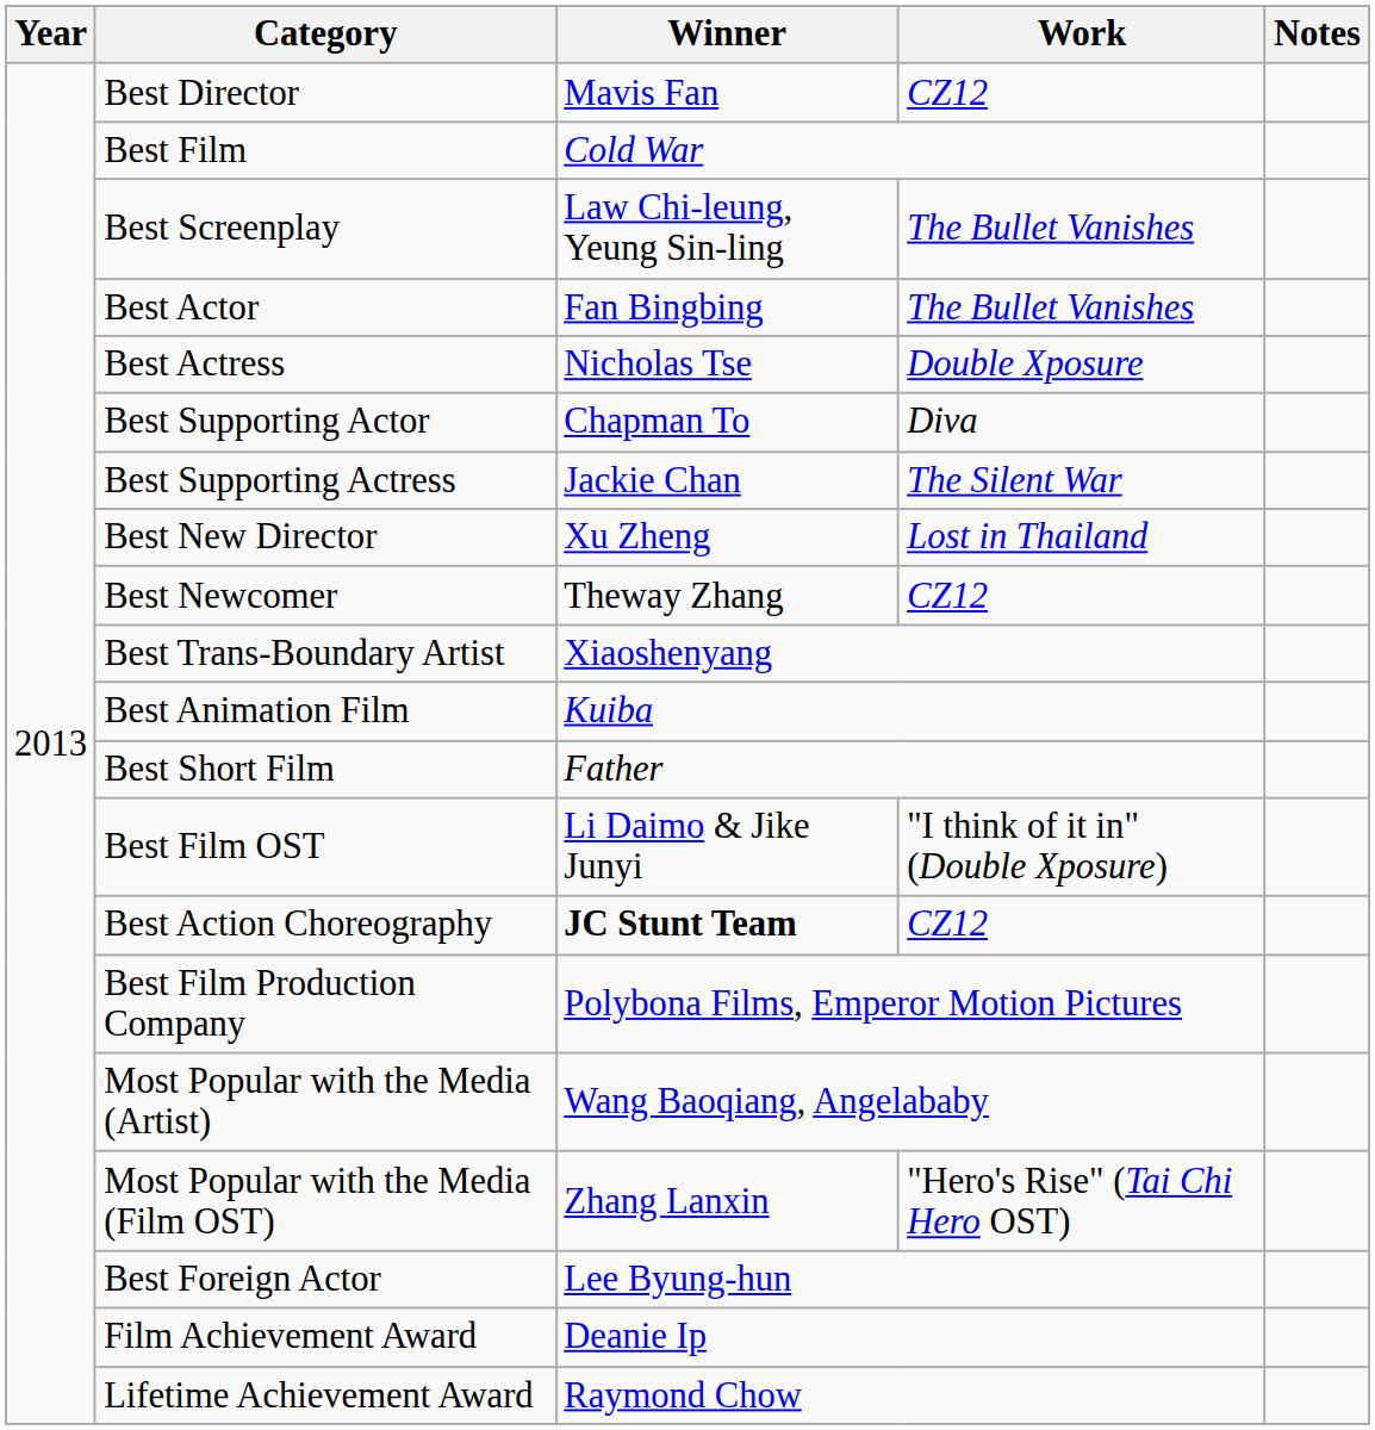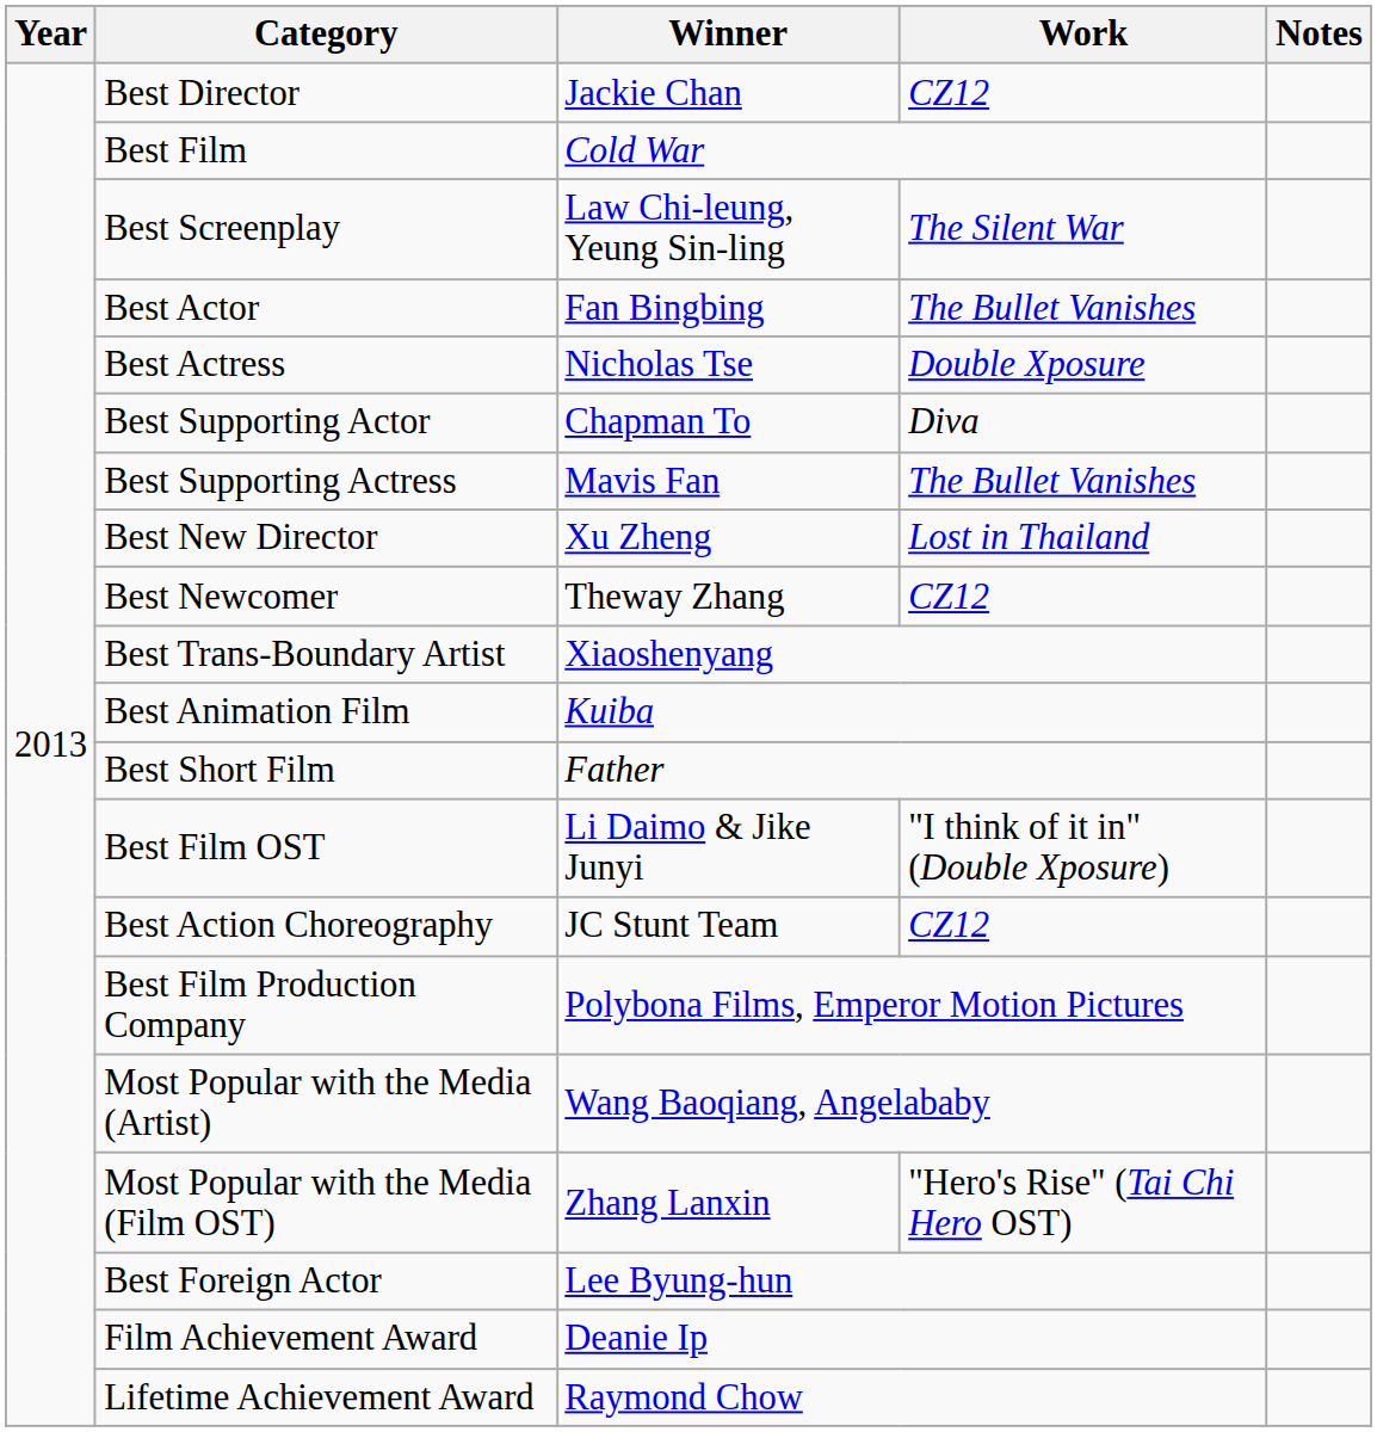Best Director | Winner: Mavis Fan -> Jackie Chan
Best Screenplay | Work: The Bullet Vanishes -> The Silent War
Best Supporting Actress | Winner: Jackie Chan -> Mavis Fan
Best Supporting Actress | Work: The Silent War -> The Bullet Vanishes
Best Action Choreography | Winner: bold -> normal
